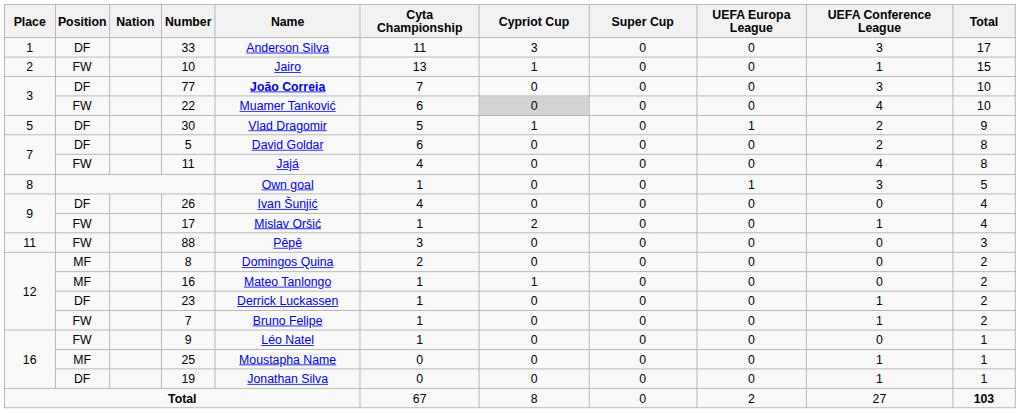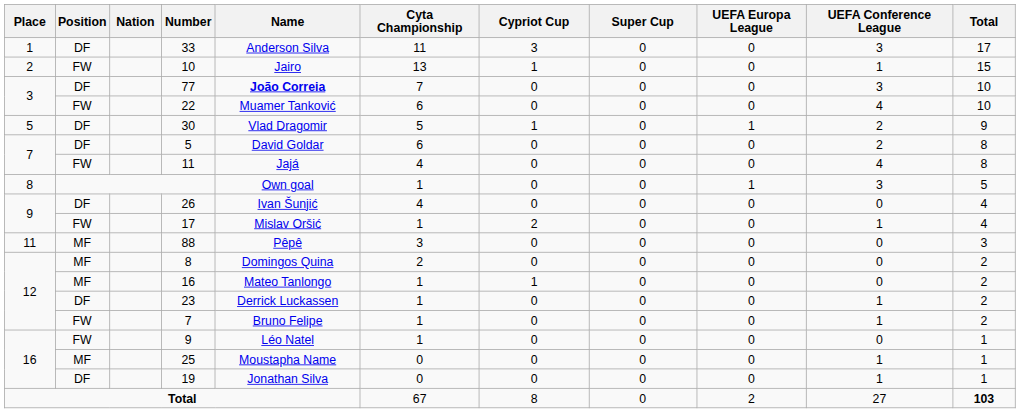22 | Cypriot Cup: lightgrey background -> no background
88 | Position: FW -> MF
